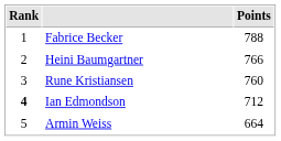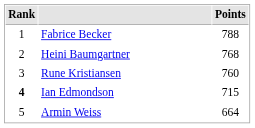Heini Baumgartner | Points: 766 -> 768
Ian Edmondson | Points: 712 -> 715
